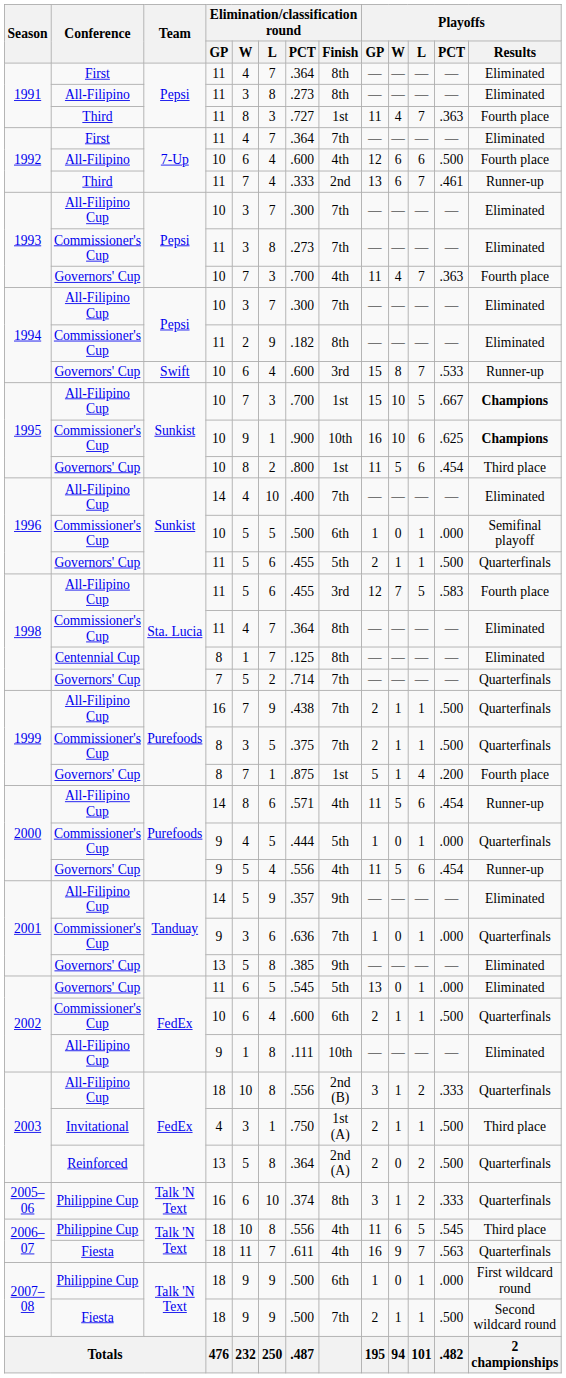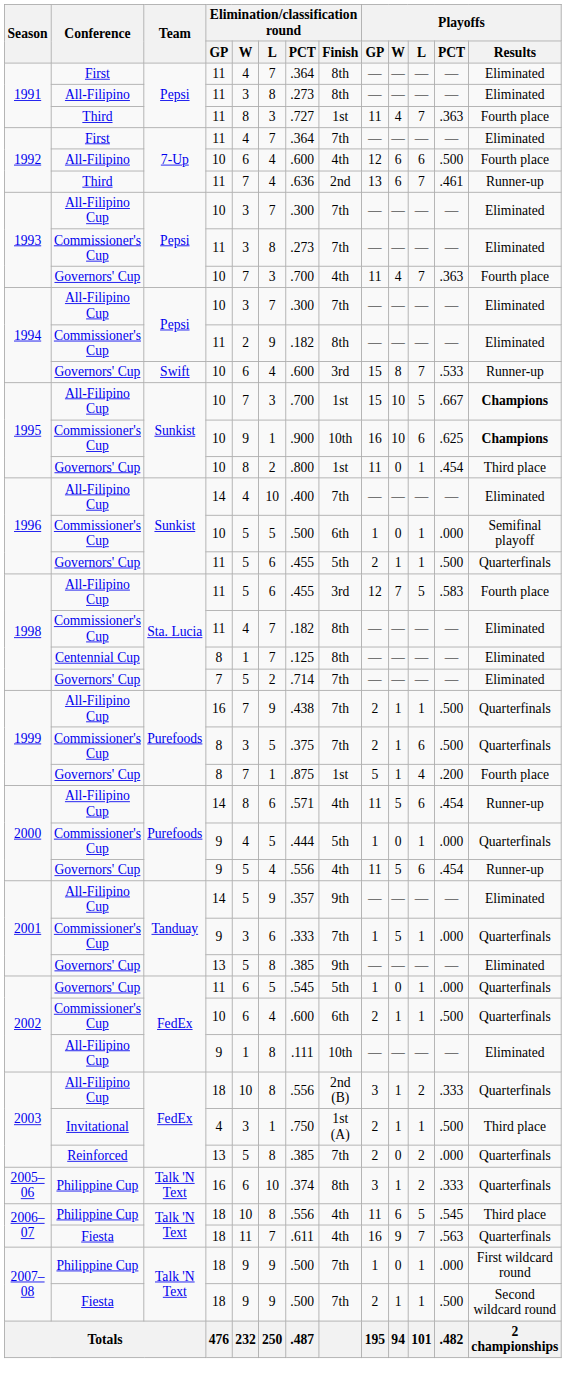1992 / Third | Elimination/classification round / PCT: .333 -> .636
1995 / Governors' Cup | Playoffs / W: 5 -> 0
1995 / Governors' Cup | Playoffs / L: 6 -> 1
1998 / Commissioner's Cup | Elimination/classification round / PCT: .364 -> .182
1998 / Governors' Cup | Playoffs / Results: Quarterfinals -> Eliminated
1999 / Commissioner's Cup | Playoffs / L: 1 -> 6
2001 / Commissioner's Cup | Elimination/classification round / PCT: .636 -> .333
2001 / Commissioner's Cup | Playoffs / W: 0 -> 5
2002 / Governors' Cup | Playoffs / GP: 13 -> 1
2002 / Governors' Cup | Playoffs / Results: Eliminated -> Quarterfinals
2003 / Reinforced | Elimination/classification round / PCT: .364 -> .385
2003 / Reinforced | Elimination/classification round / Finish: 2nd (A) -> 7th
2003 / Reinforced | Playoffs / PCT: .500 -> .000
2007–08 / Philippine Cup | Elimination/classification round / Finish: 6th -> 7th
